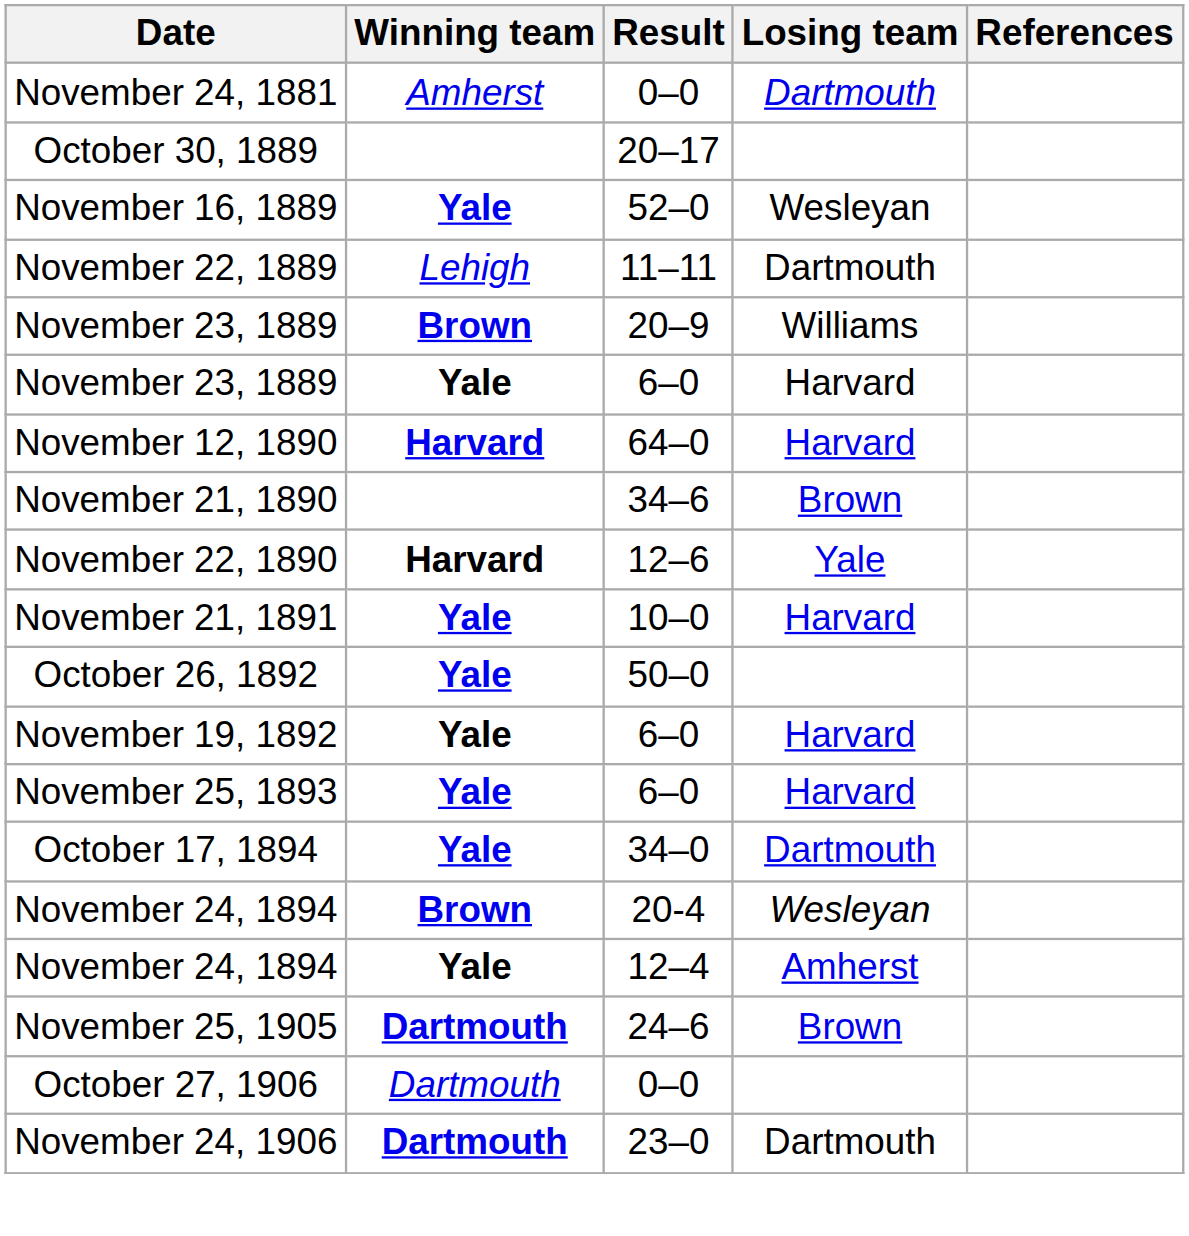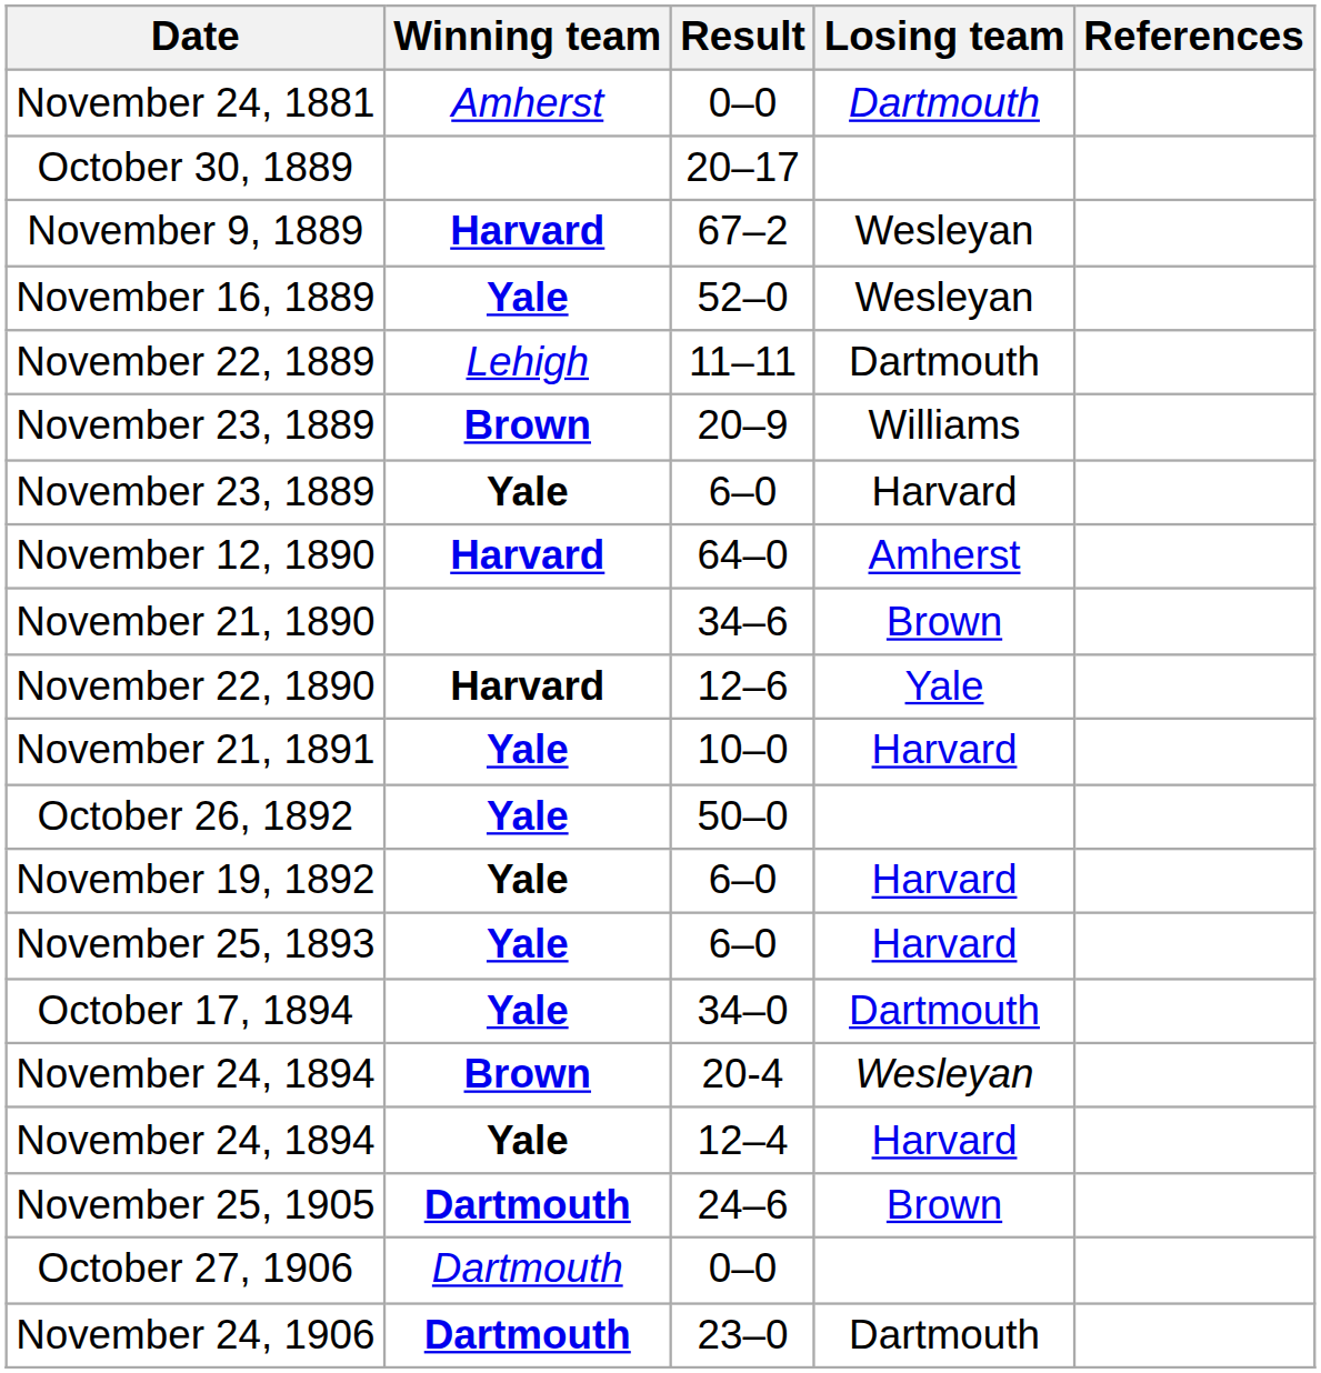+ row: November 9, 1889 | Harvard | 67–2 | Wesleyan
November 12, 1890 | Losing team: Harvard -> Amherst
November 24, 1894 / 12–4 | Losing team: Amherst -> Harvard
